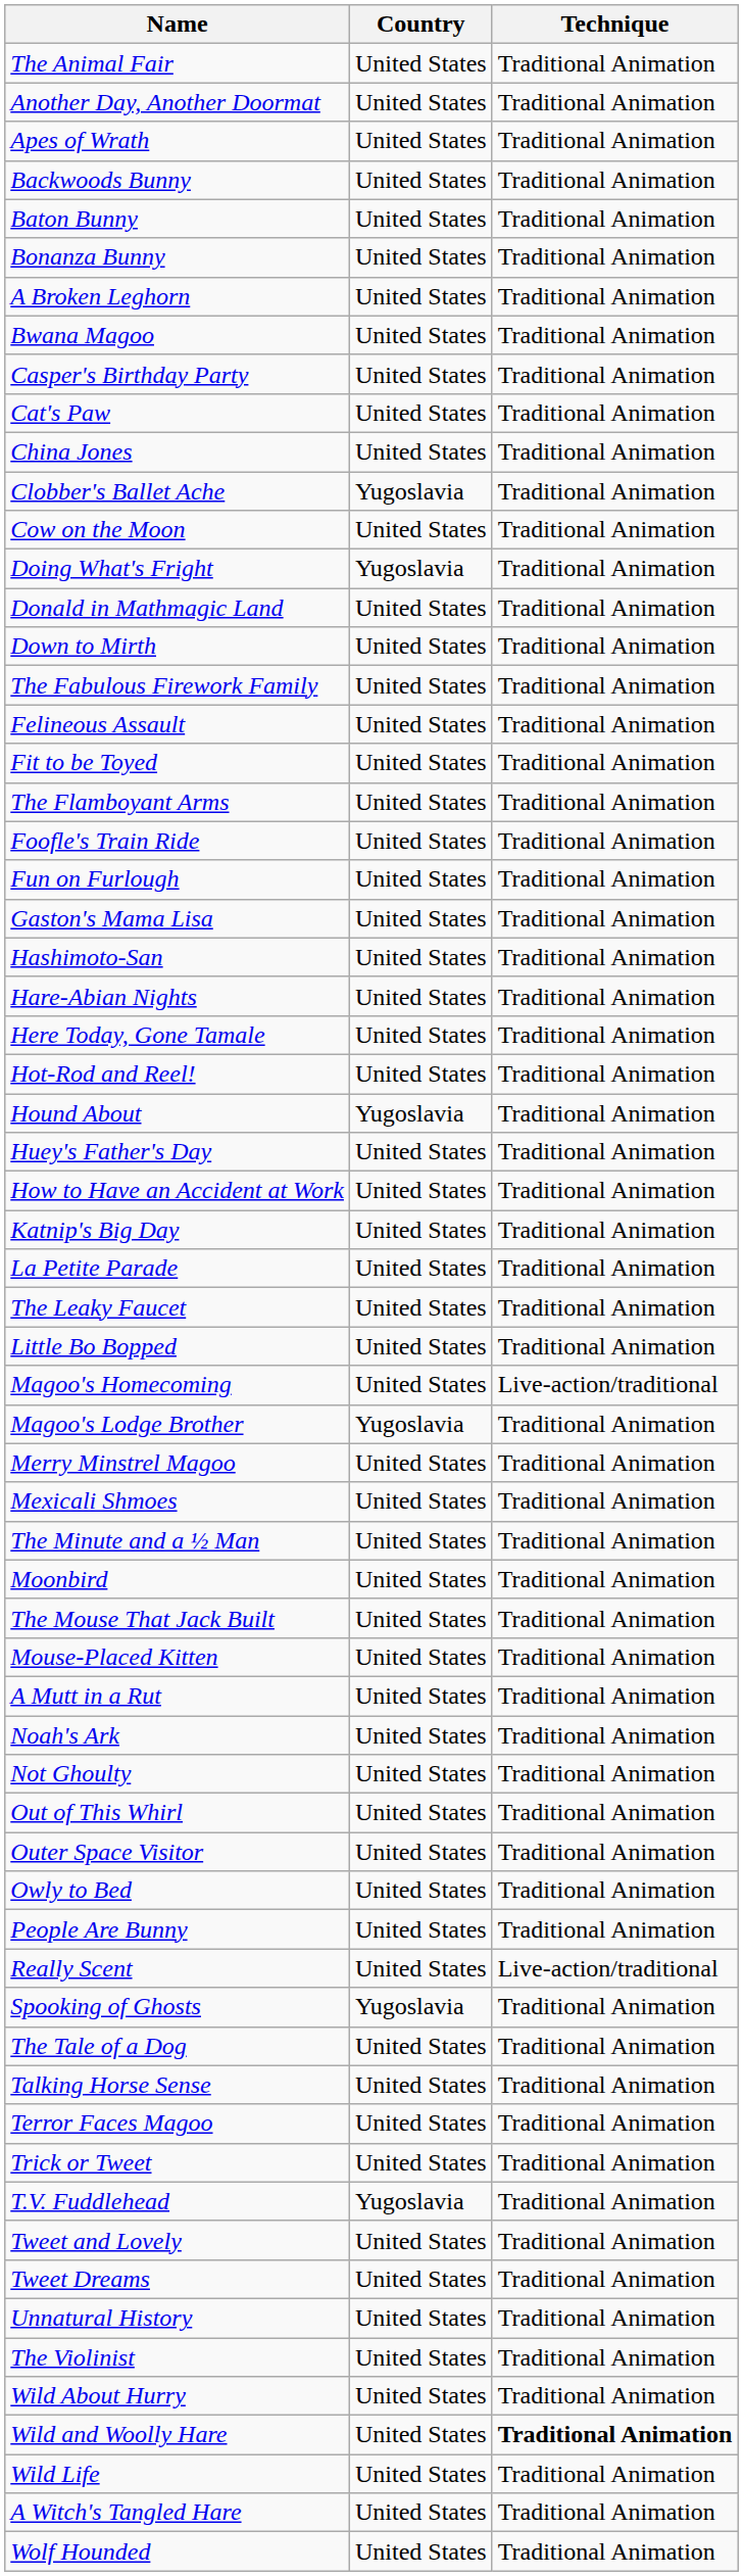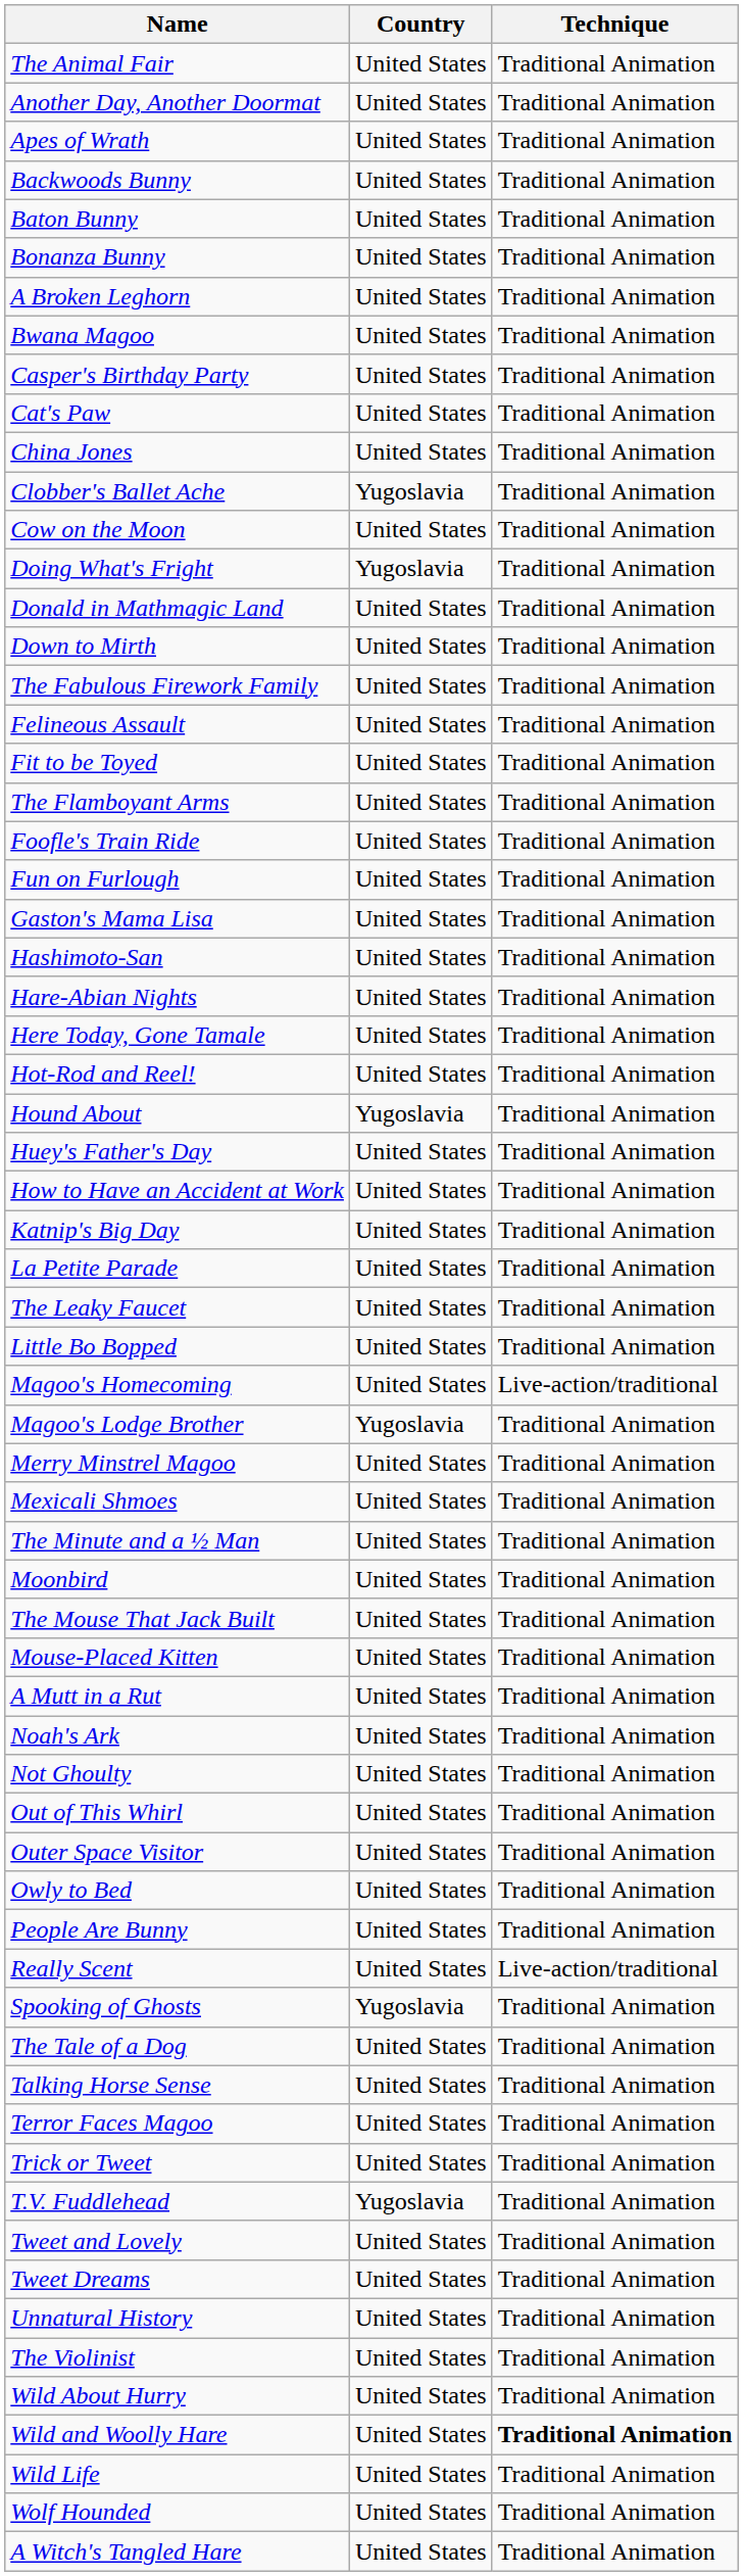rows swapped: A Witch's Tangled Hare <-> Wolf Hounded
